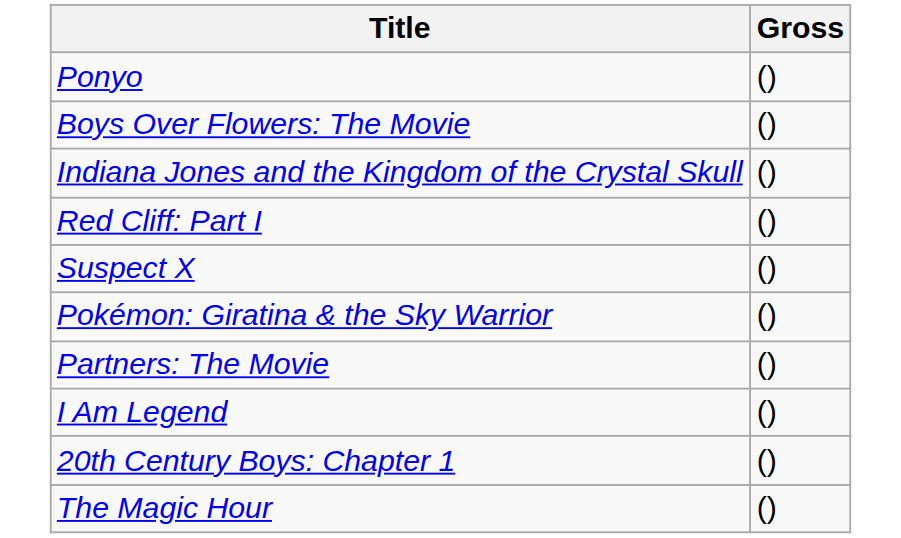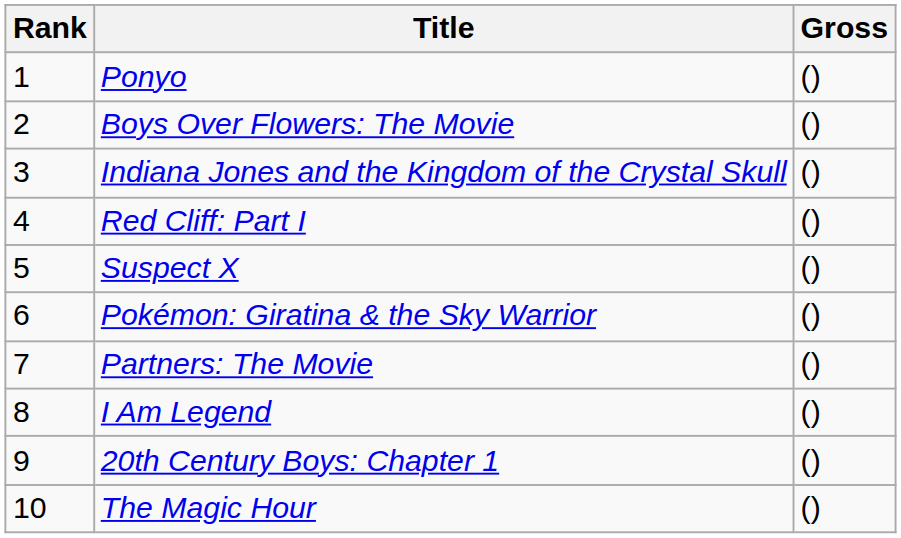+ column: Rank | 1 | 2 | 3 | 4 | 5 | 6 | 7 | 8 | 9 | 10
